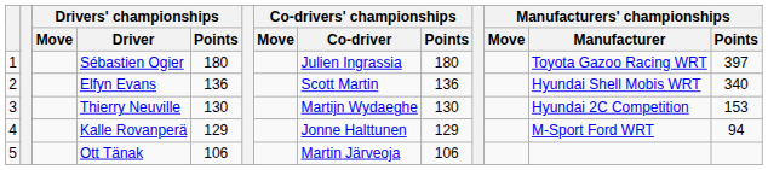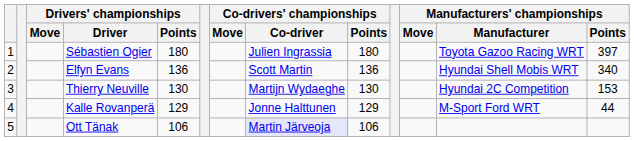Kalle Rovanperä | Manufacturers' championships / Points: 94 -> 44
Ott Tänak | Co-drivers' championships / Co-driver: no background -> lavender background
